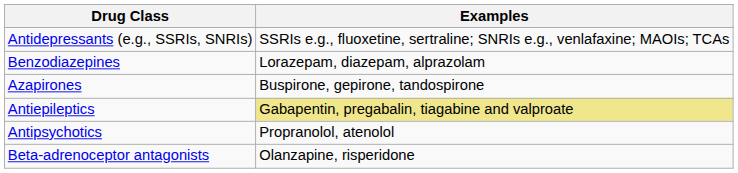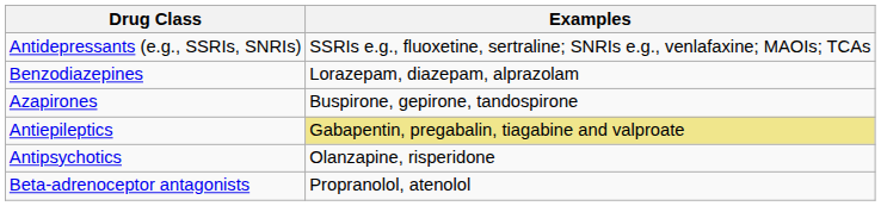Antipsychotics | Examples: Propranolol, atenolol -> Olanzapine, risperidone
Beta-adrenoceptor antagonists | Examples: Olanzapine, risperidone -> Propranolol, atenolol
